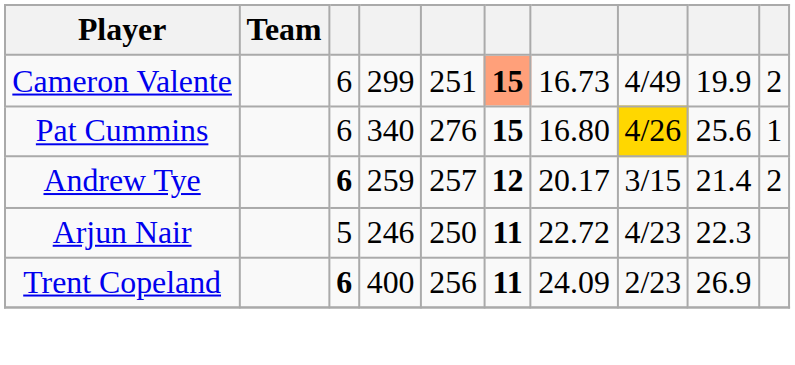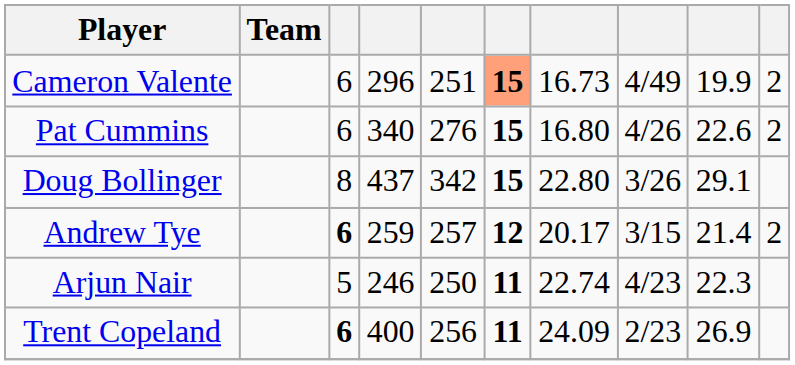Cameron Valente | column 4: 299 -> 296
Pat Cummins | column 8: gold background -> no background
Pat Cummins | column 9: 25.6 -> 22.6
Pat Cummins | column 10: 1 -> 2
+ row: Doug Bollinger | 8 | 437 | 342 | 15 | 22.80 | 3/26 | 29.1
Arjun Nair | column 7: 22.72 -> 22.74
